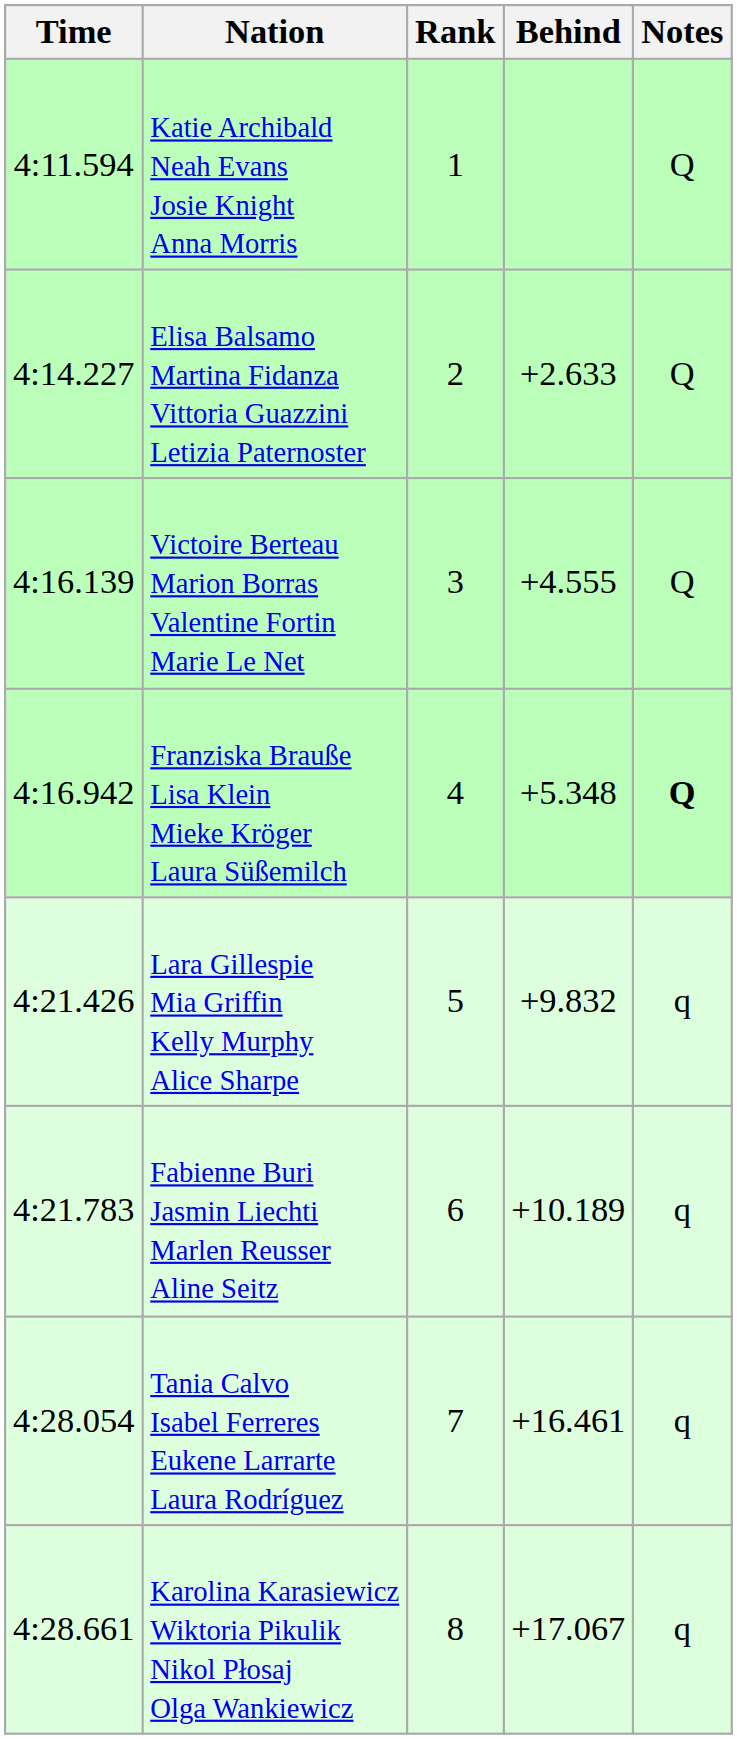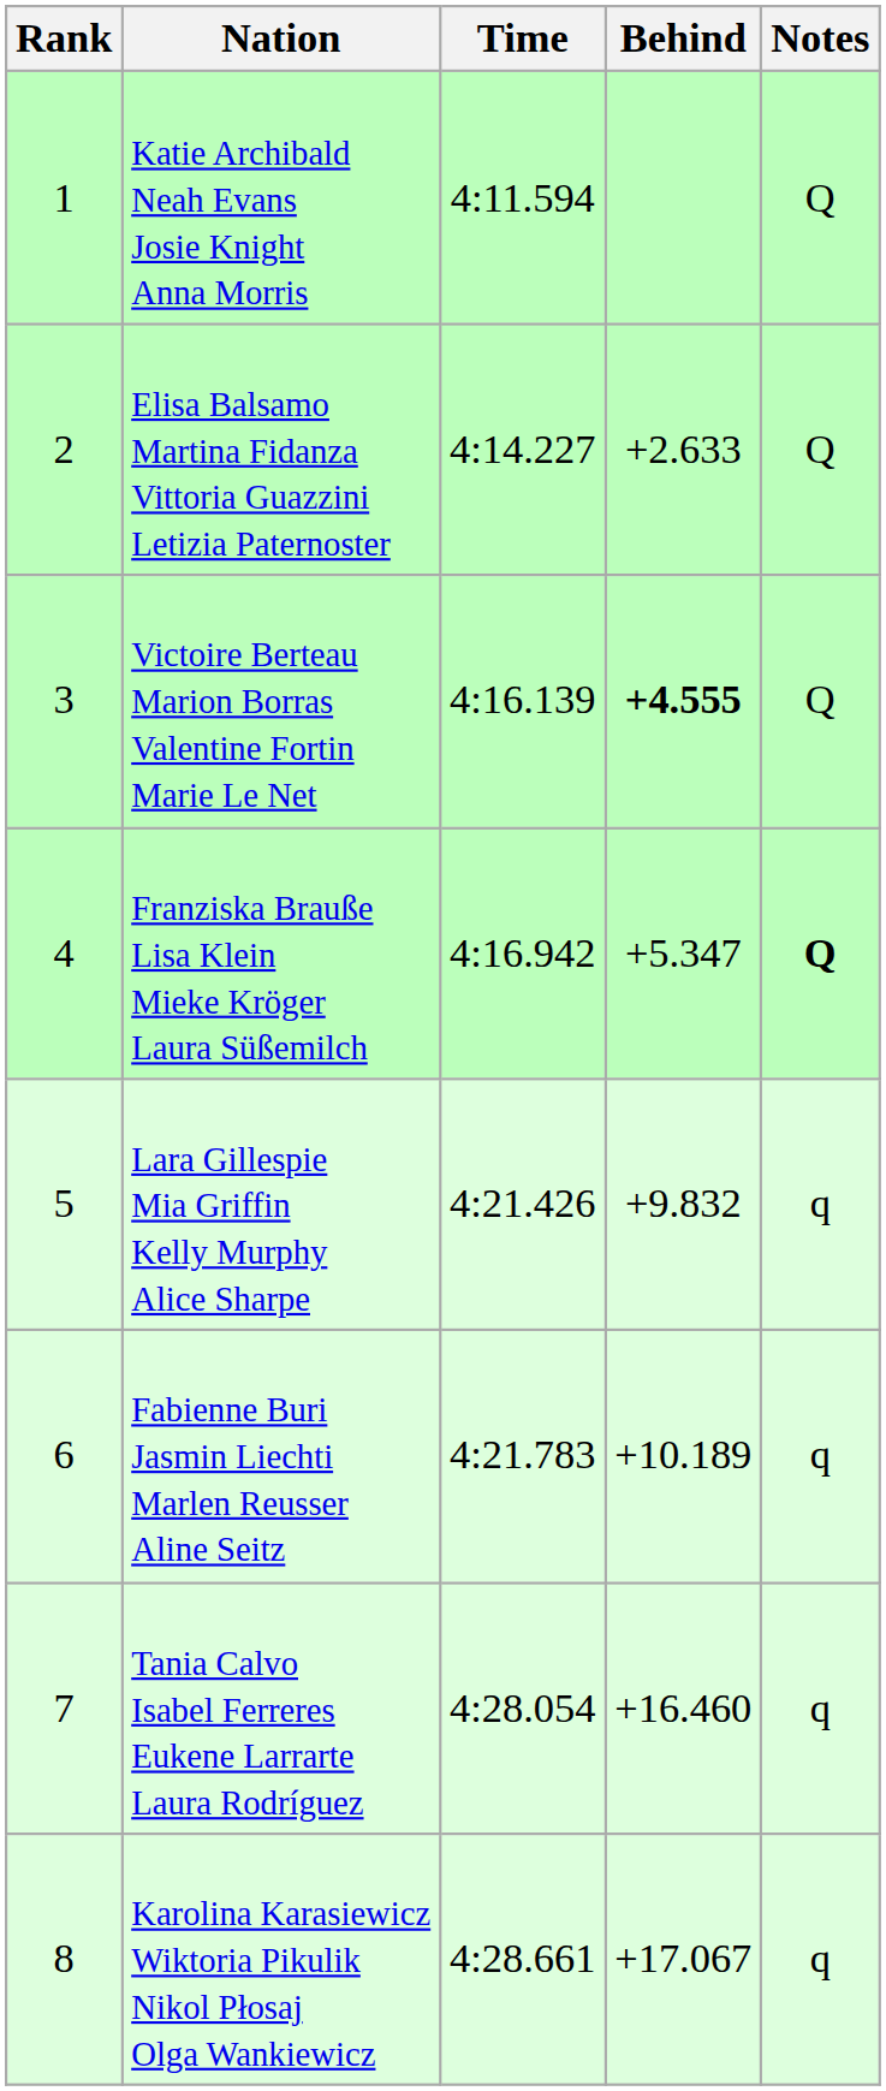columns swapped: Rank <-> Time
Victoire Berteau Marion Borras Valentine Fortin Marie Le Net | Behind: normal -> bold
Franziska Brauße Lisa Klein Mieke Kröger Laura Süßemilch | Behind: +5.348 -> +5.347
Tania Calvo Isabel Ferreres Eukene Larrarte Laura Rodríguez | Behind: +16.461 -> +16.460
